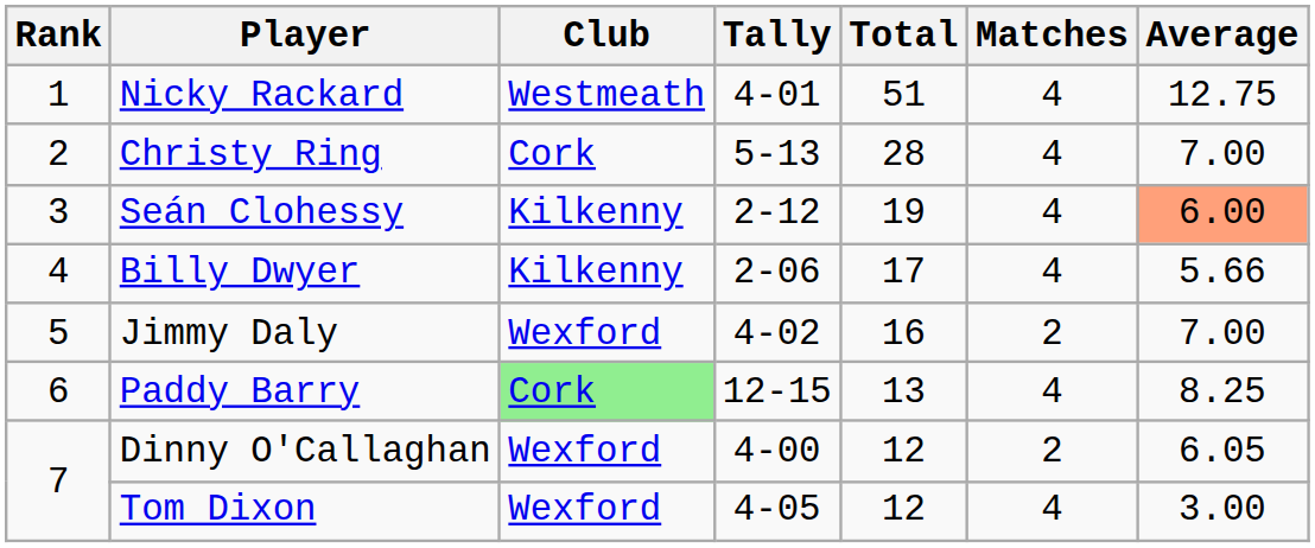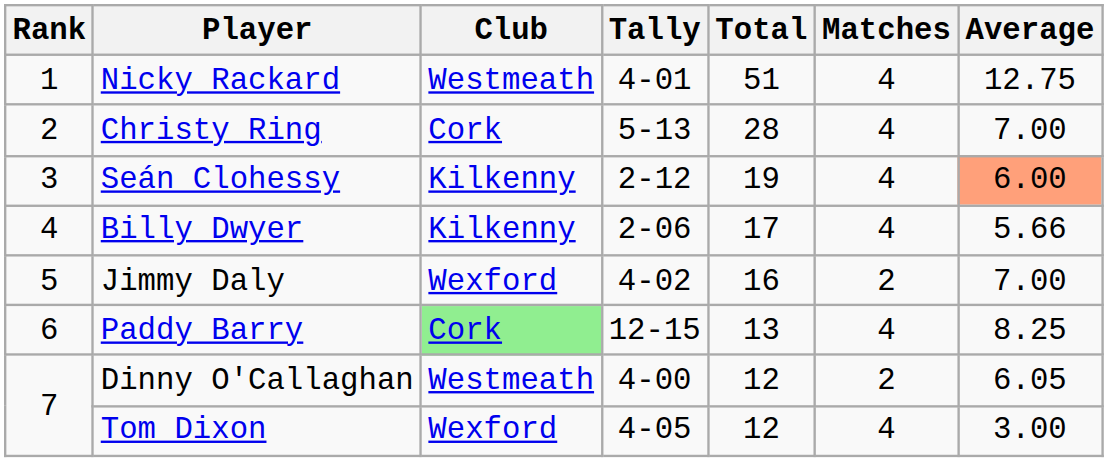Dinny O'Callaghan | Club: Wexford -> Westmeath
